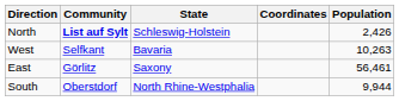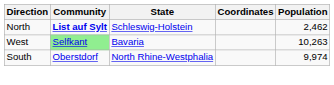North | Population: 2,426 -> 2,462
West | Community: no background -> lightgreen background
- row: East | Görlitz | Saxony | 56,461
South | Population: 9,944 -> 9,974
